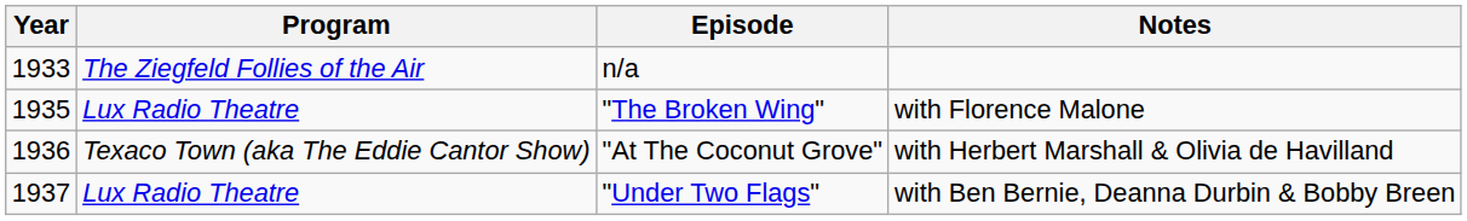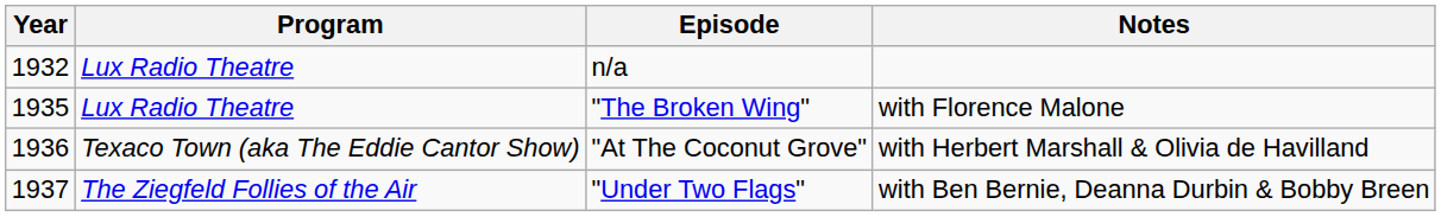n/a | Year: 1933 -> 1932
n/a | Program: The Ziegfeld Follies of the Air -> Lux Radio Theatre
"Under Two Flags" | Program: Lux Radio Theatre -> The Ziegfeld Follies of the Air
